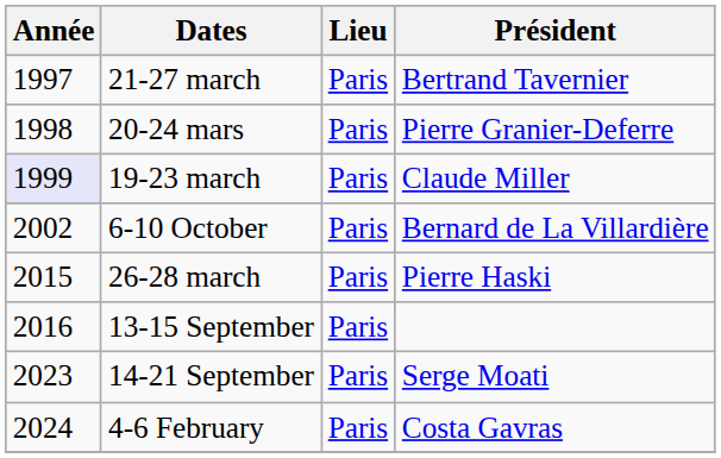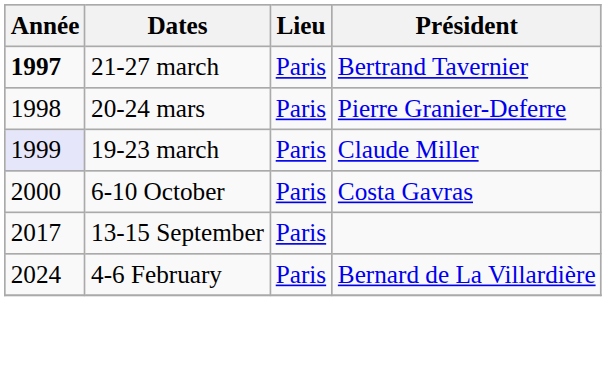21-27 march | Année: normal -> bold
6-10 October | Année: 2002 -> 2000
6-10 October | Président: Bernard de La Villardière -> Costa Gavras
- row: 2015 | 26-28 march | Paris | Pierre Haski
13-15 September | Année: 2016 -> 2017
- row: 2023 | 14-21 September | Paris | Serge Moati
4-6 February | Président: Costa Gavras -> Bernard de La Villardière
